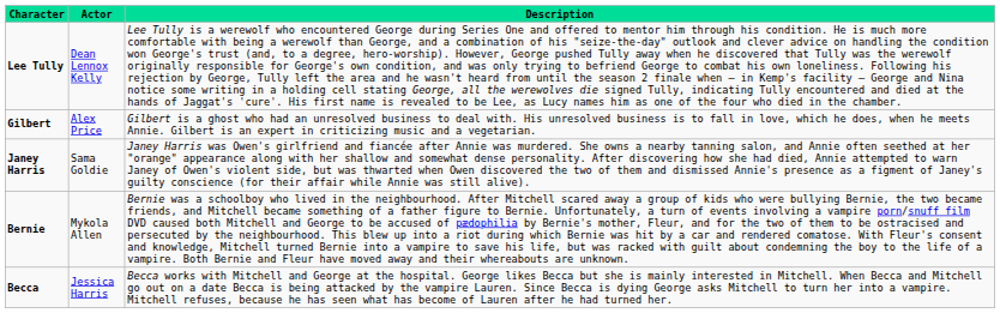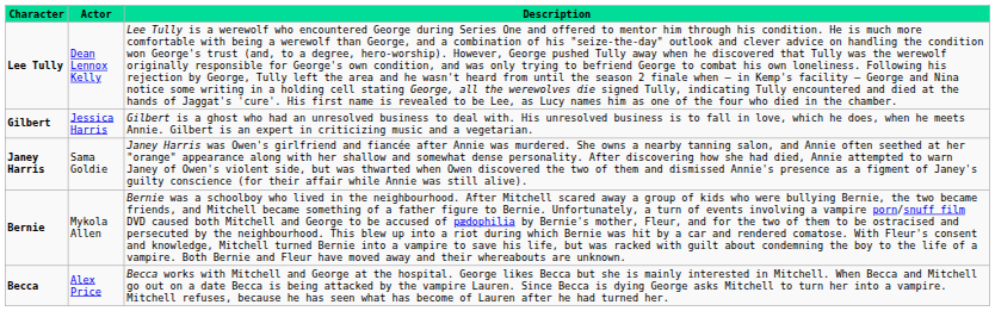Gilbert | Actor: Alex Price -> Jessica Harris
Becca | Actor: Jessica Harris -> Alex Price
